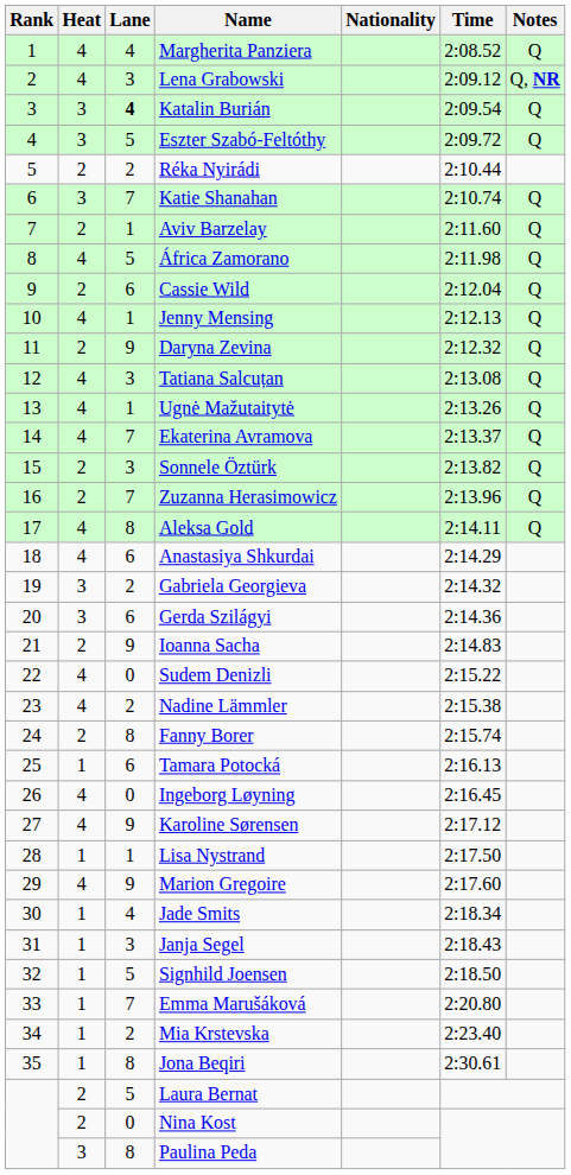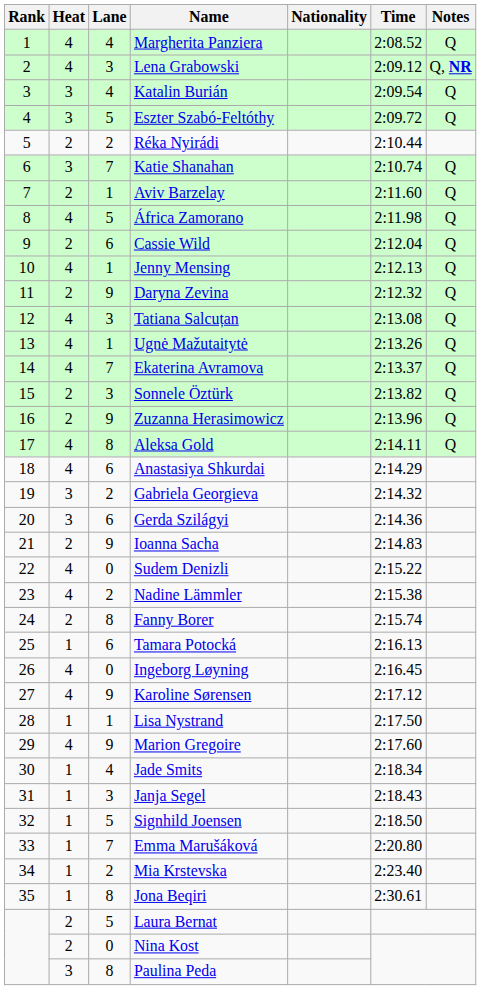Katalin Burián | Lane: bold -> normal
Zuzanna Herasimowicz | Lane: 7 -> 9
